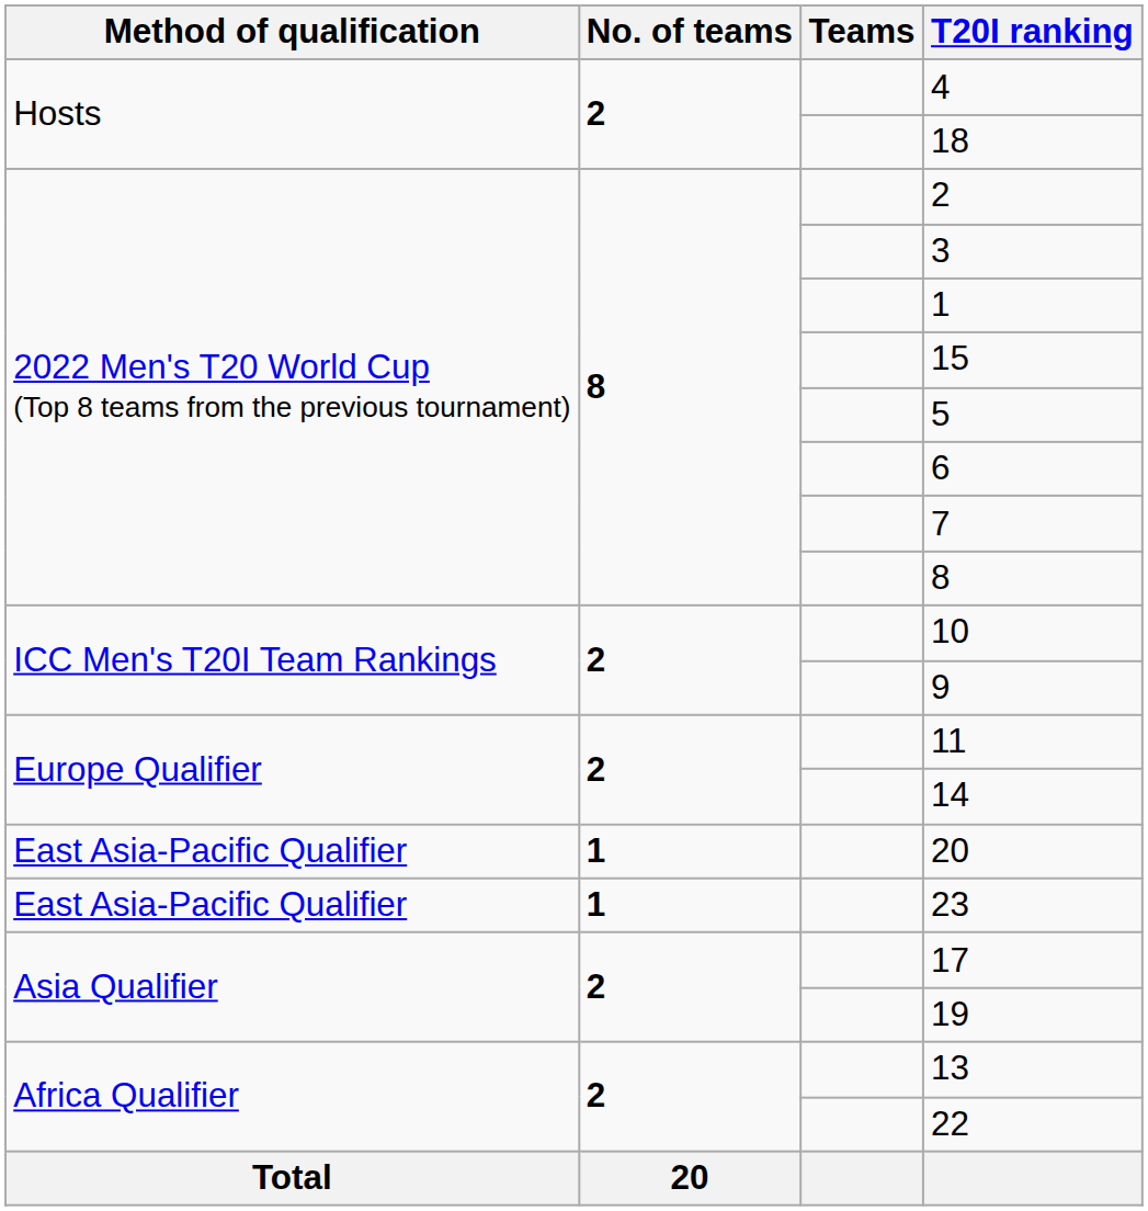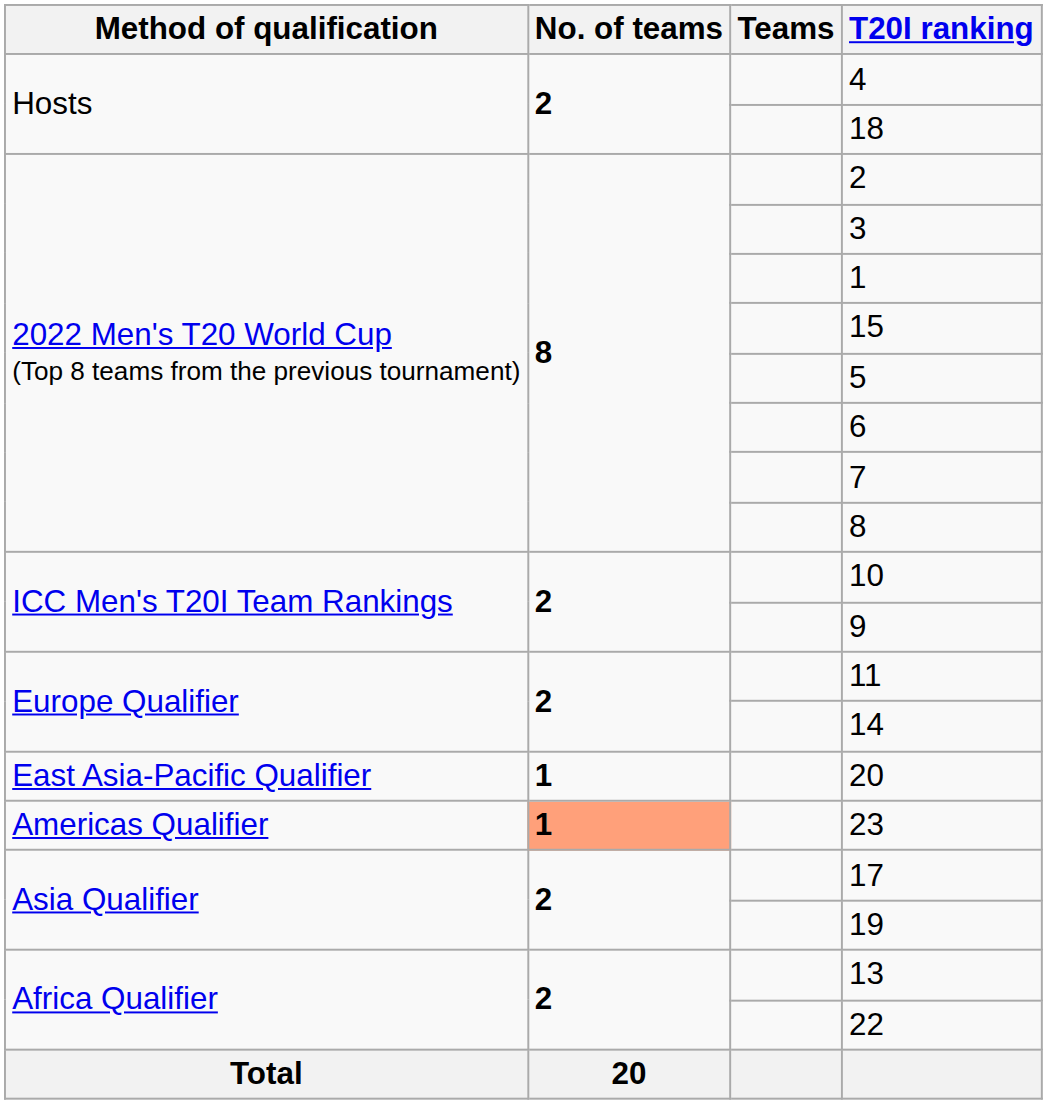23 | Method of qualification: East Asia-Pacific Qualifier -> Americas Qualifier
23 | No. of teams: no background -> lightsalmon background
